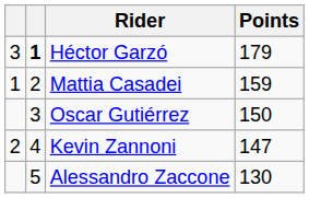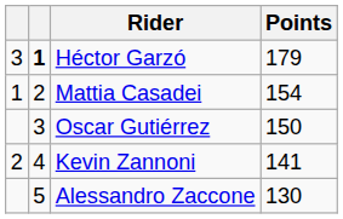Mattia Casadei | Points: 159 -> 154
Kevin Zannoni | Points: 147 -> 141
